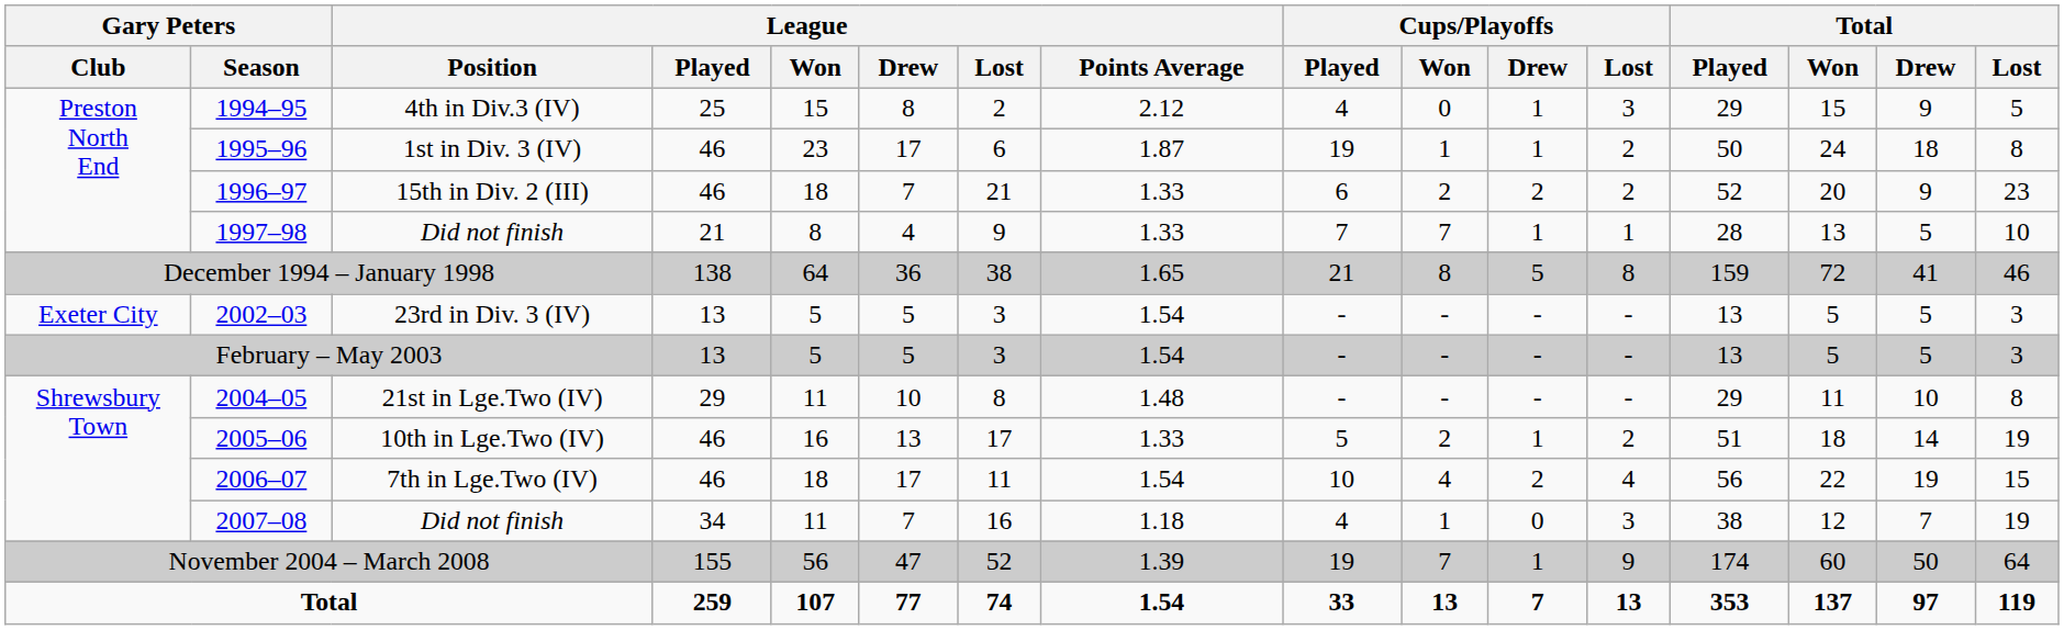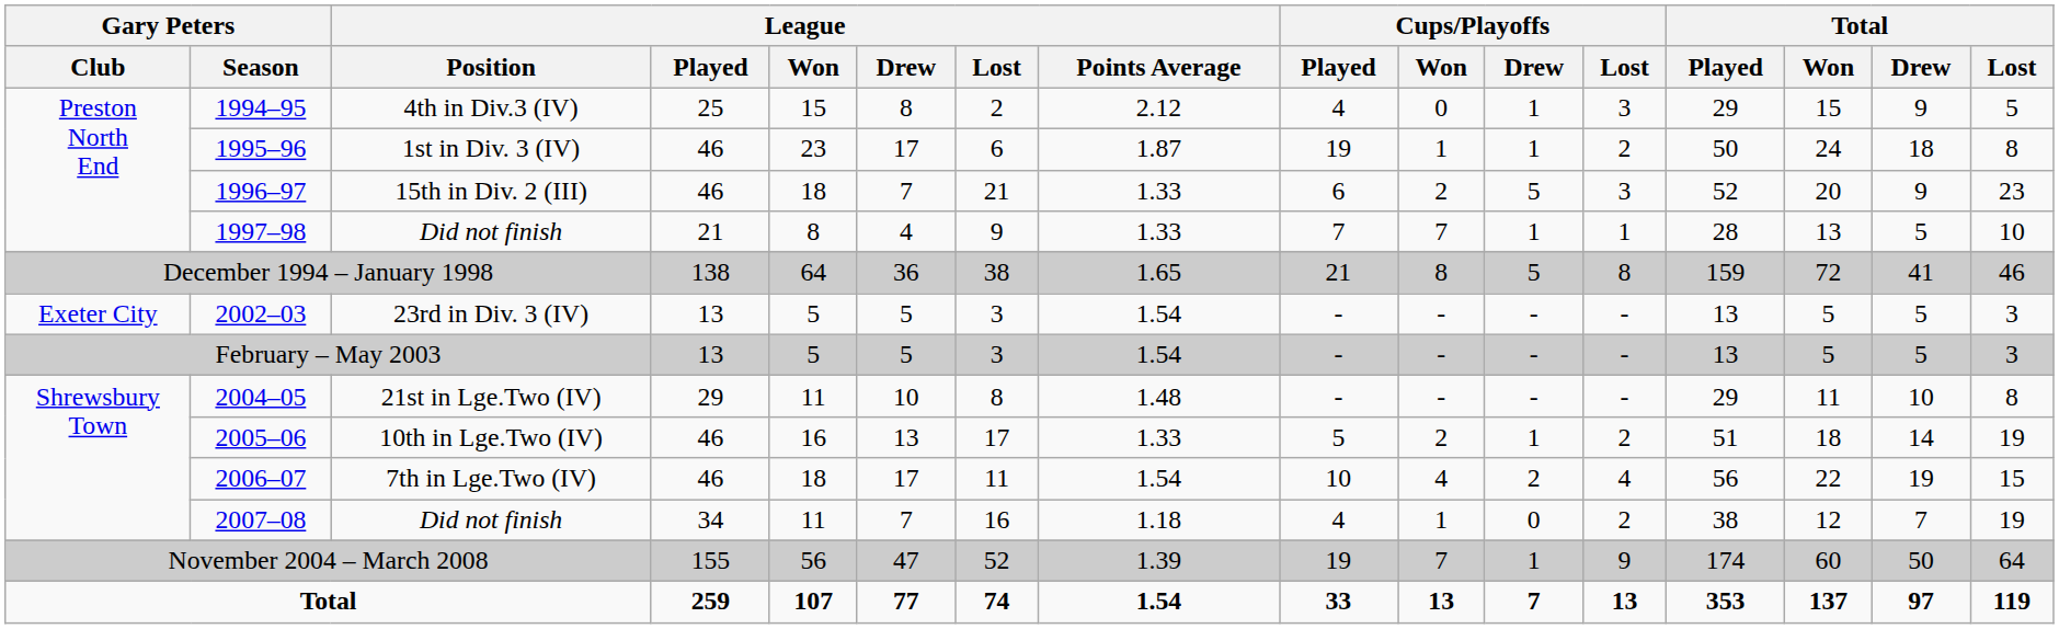15th in Div. 2 (III) | Cups/Playoffs / Drew: 2 -> 5
15th in Div. 2 (III) | Cups/Playoffs / Lost: 2 -> 3
2007–08 / Did not finish | Cups/Playoffs / Lost: 3 -> 2
